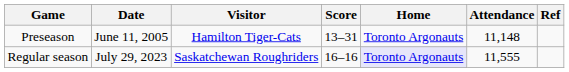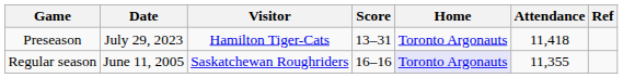Preseason | Date: June 11, 2005 -> July 29, 2023
Preseason | Attendance: 11,148 -> 11,418
Regular season | Date: July 29, 2023 -> June 11, 2005
Regular season | Attendance: 11,555 -> 11,355
